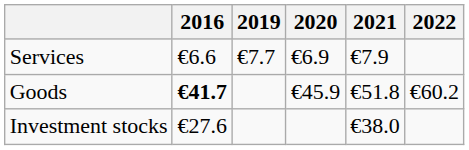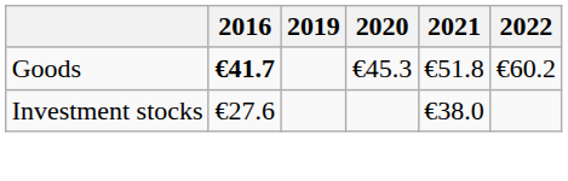- row: Services | €6.6 | €7.7 | €6.9 | €7.9
Goods | 2020: €45.9 -> €45.3
